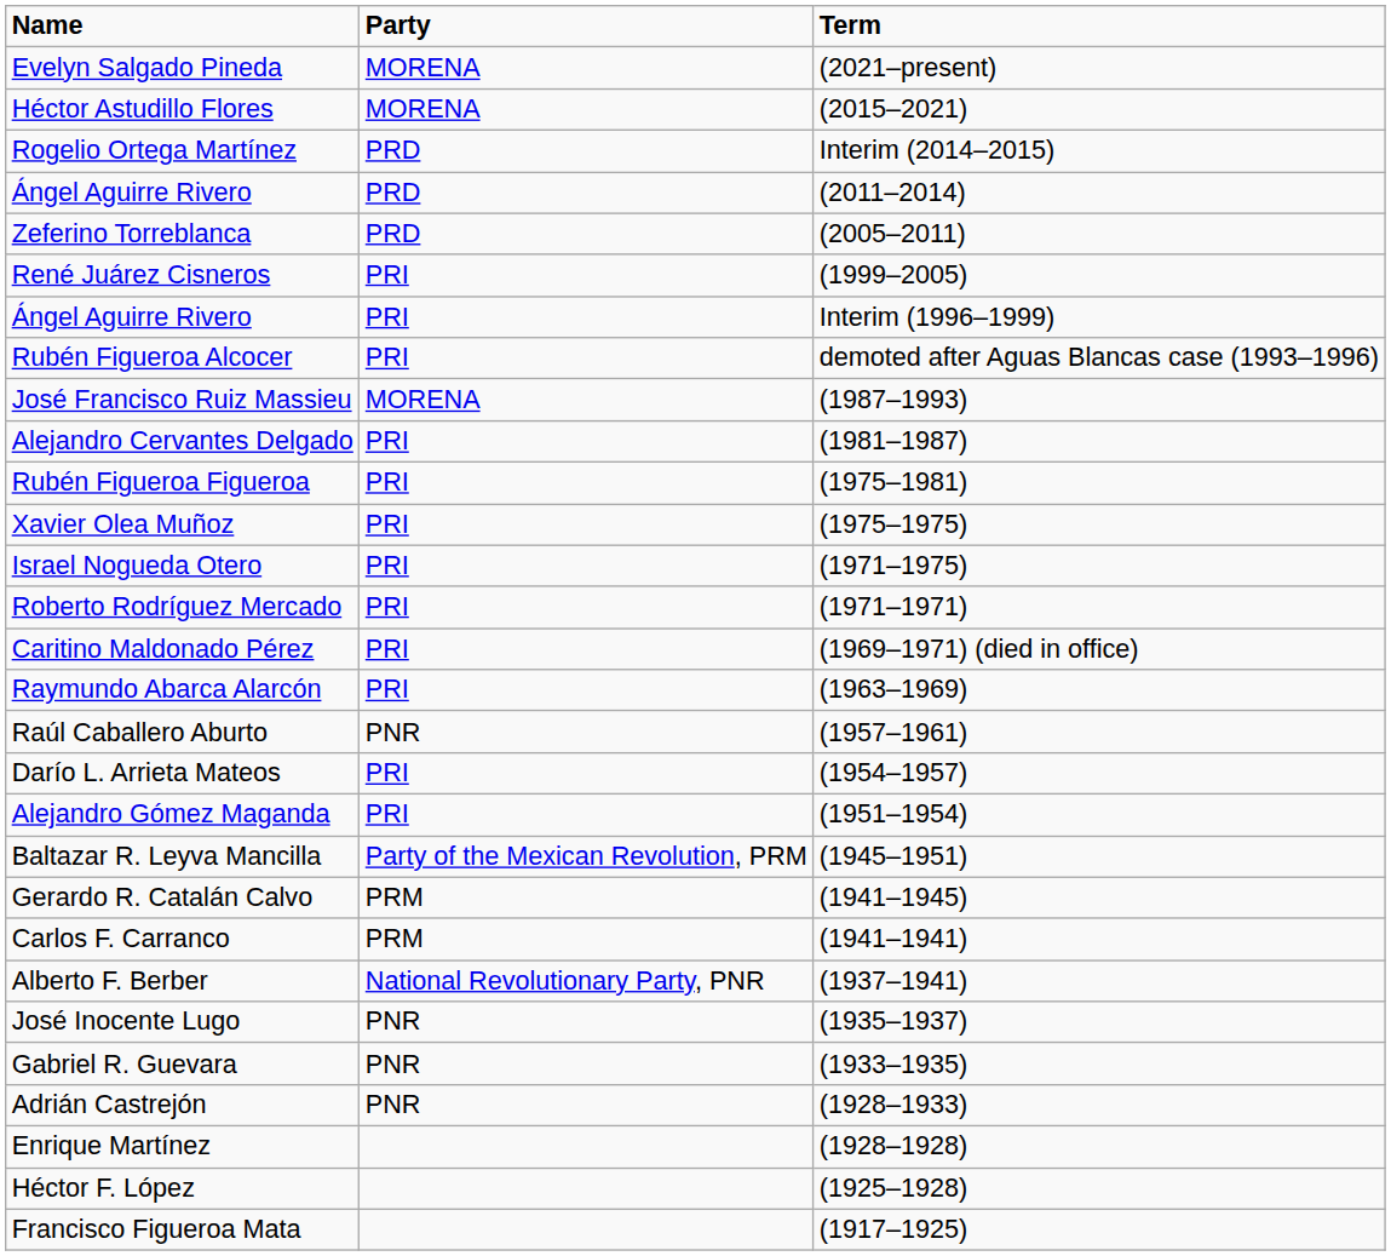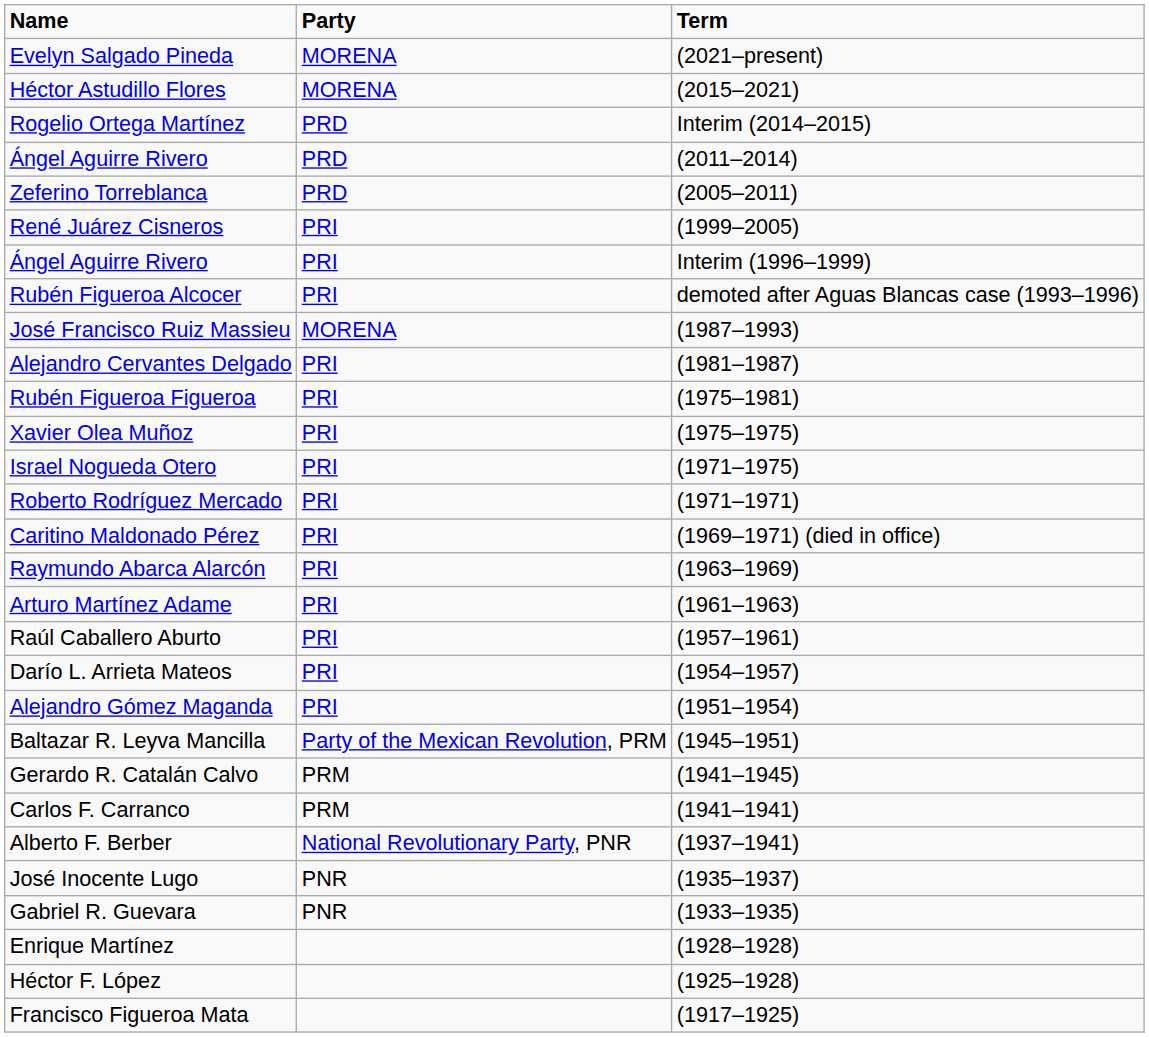+ row: Arturo Martínez Adame | PRI | (1961–1963)
Raúl Caballero Aburto | Party: PNR -> PRI
- row: Adrián Castrejón | PNR | (1928–1933)
